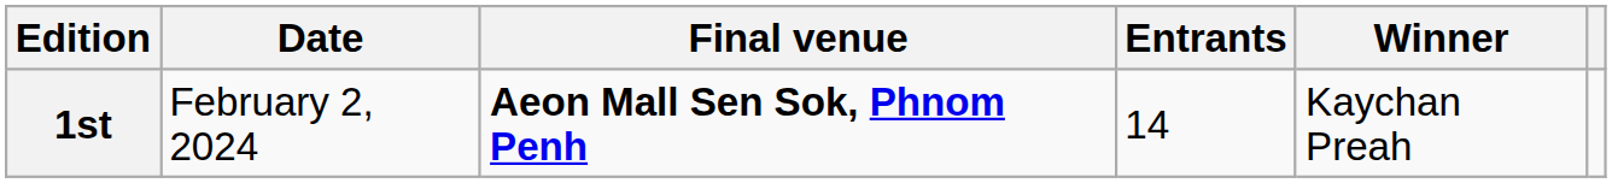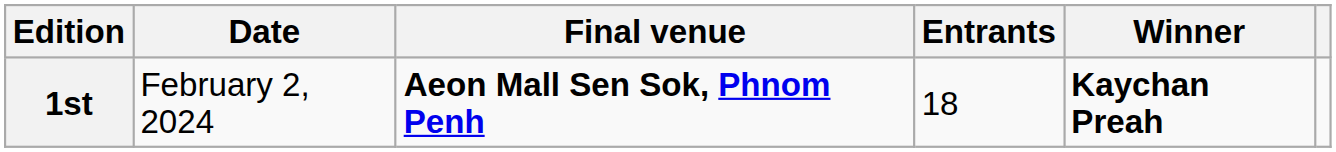1st | Entrants: 14 -> 18
1st | Winner: normal -> bold
